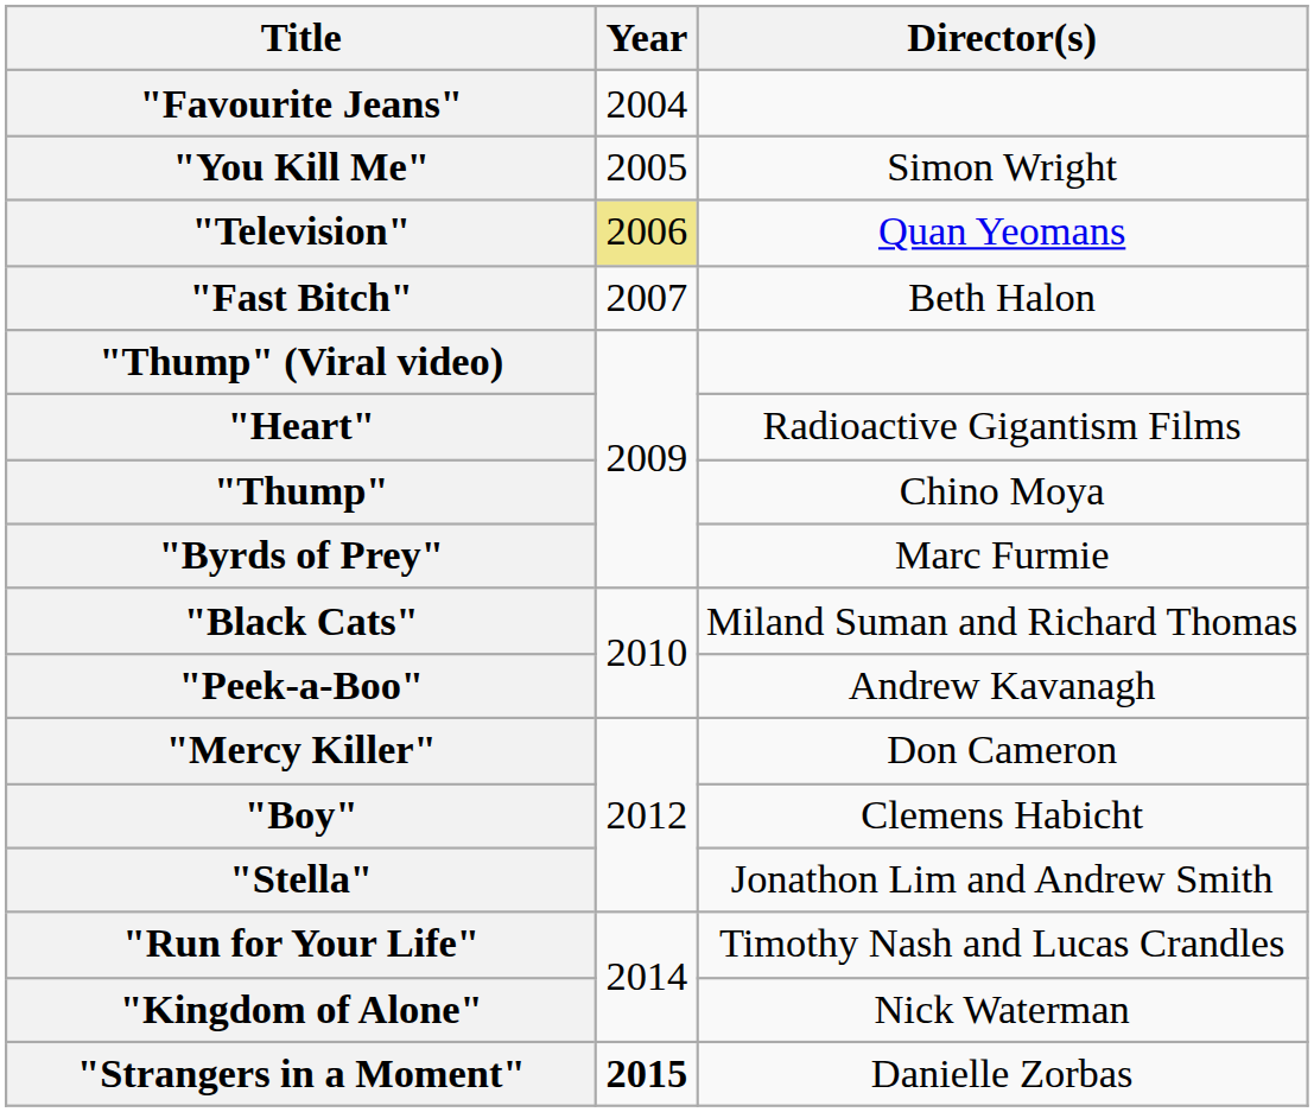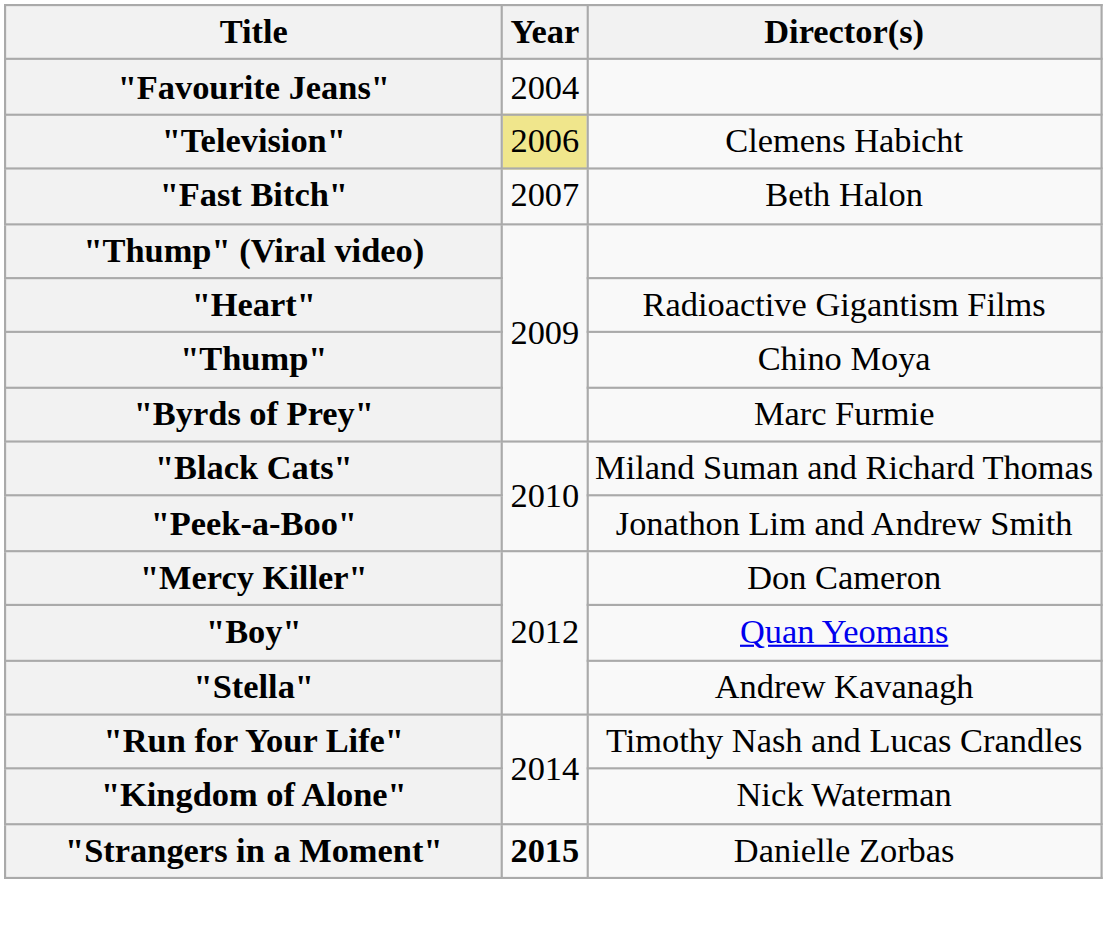- row: "You Kill Me" | 2005 | Simon Wright
"Television" | Director(s): Quan Yeomans -> Clemens Habicht
"Peek-a-Boo" | Director(s): Andrew Kavanagh -> Jonathon Lim and Andrew Smith
"Boy" | Director(s): Clemens Habicht -> Quan Yeomans
"Stella" | Director(s): Jonathon Lim and Andrew Smith -> Andrew Kavanagh
